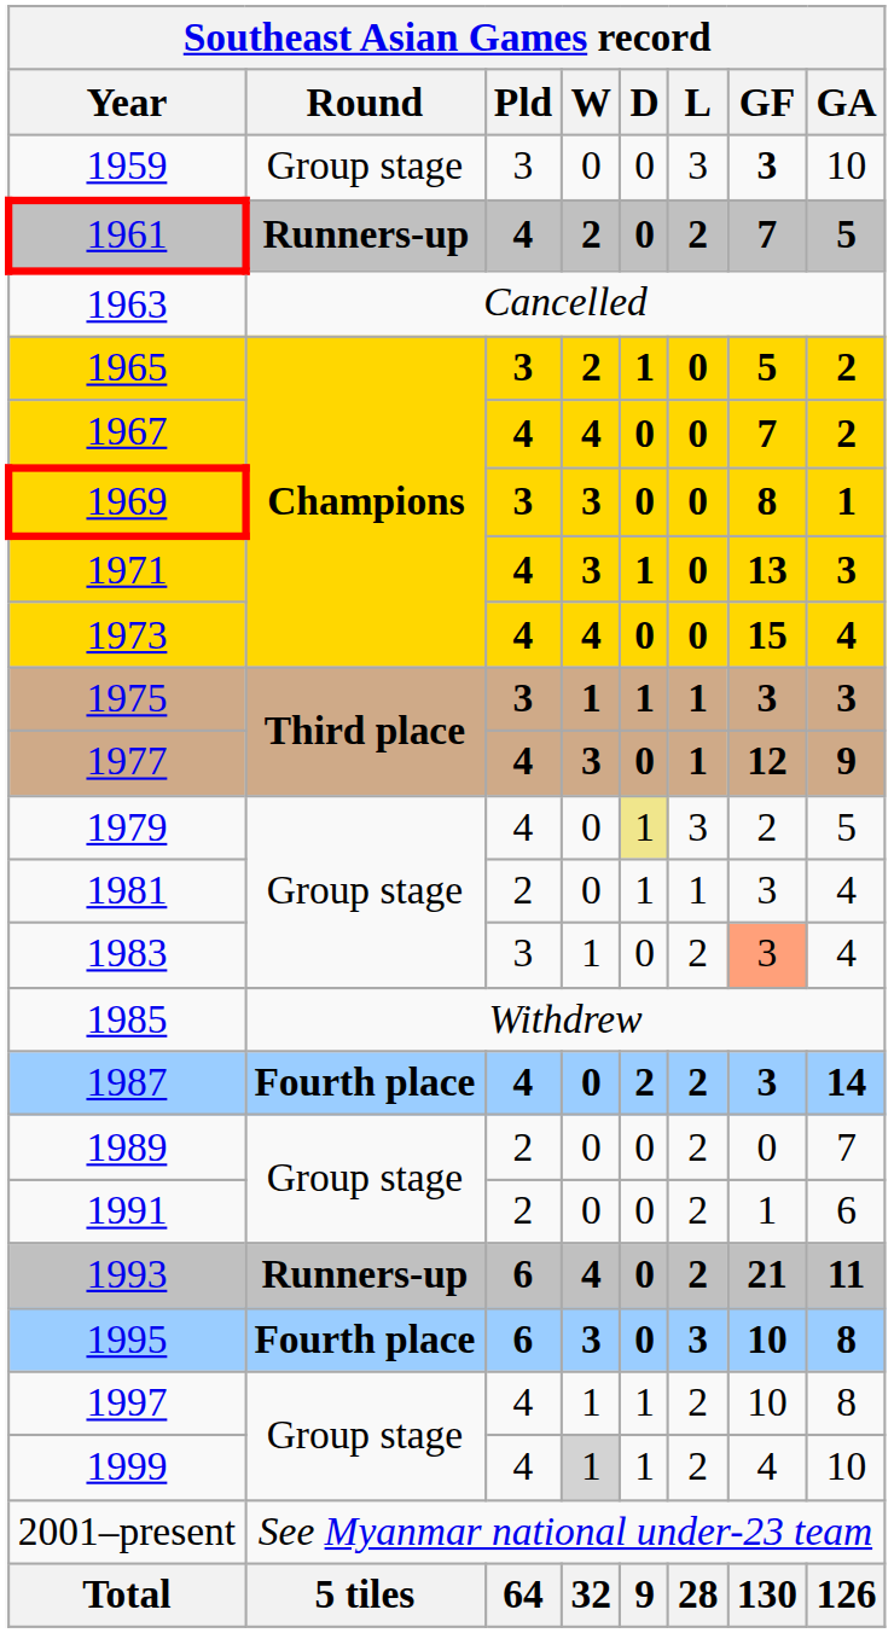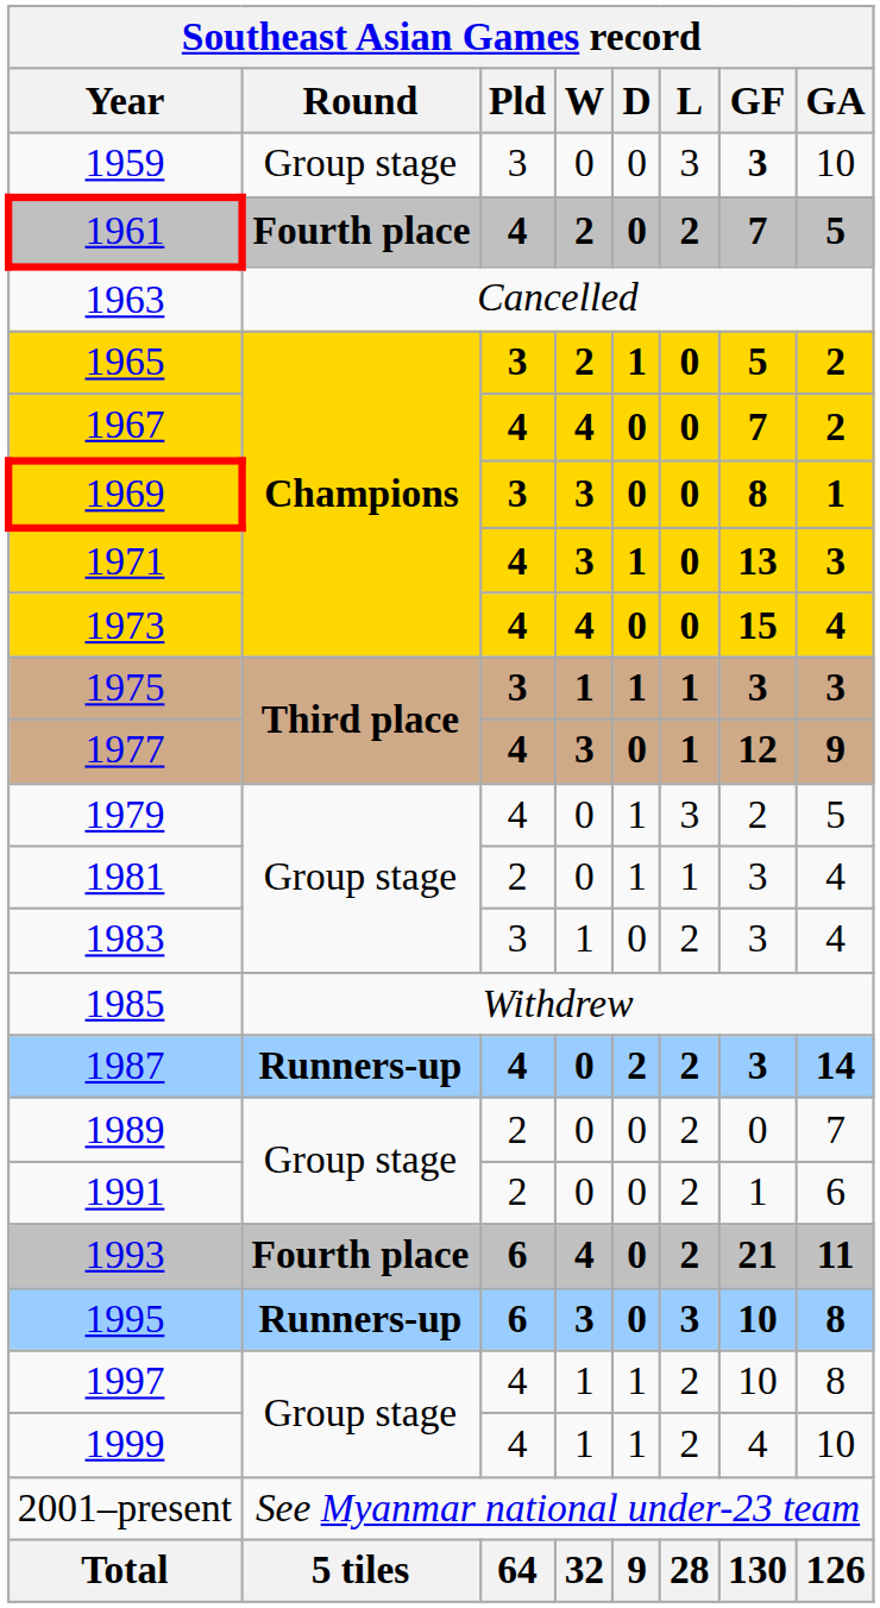1961 | Round: Runners-up -> Fourth place
1979 | D: khaki background -> no background
1983 | GF: lightsalmon background -> no background
1987 | Round: Fourth place -> Runners-up
1993 | Round: Runners-up -> Fourth place
1995 | Round: Fourth place -> Runners-up
1999 | W: lightgrey background -> no background
